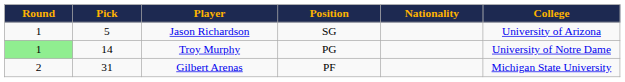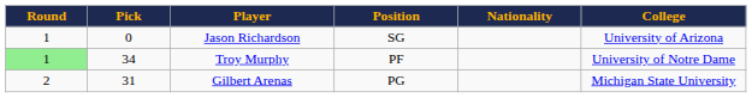Jason Richardson | Pick: 5 -> 0
Troy Murphy | Pick: 14 -> 34
Troy Murphy | Position: PG -> PF
Gilbert Arenas | Position: PF -> PG
